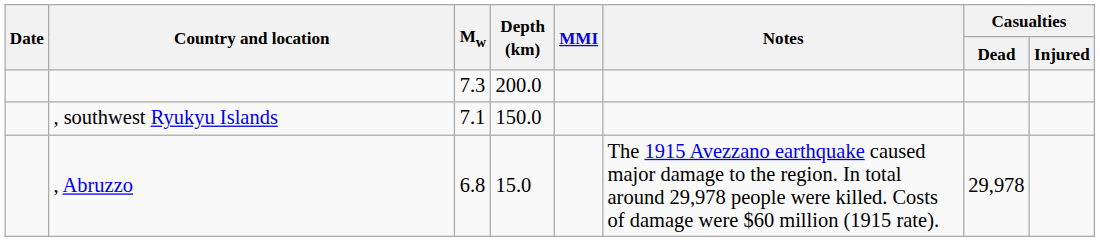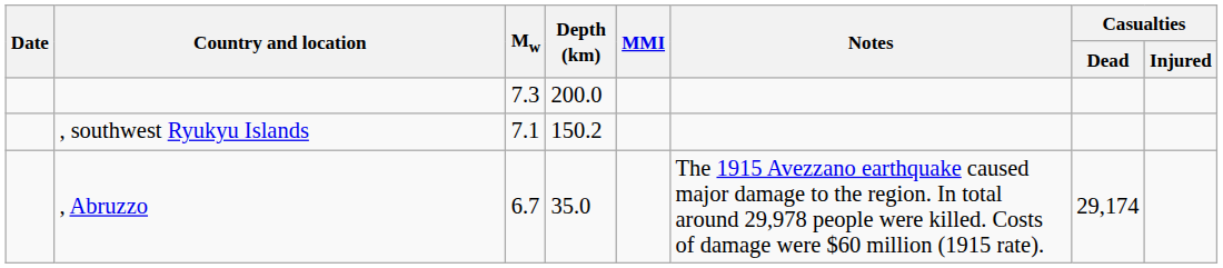, southwest Ryukyu Islands | Depth (km): 150.0 -> 150.2
, Abruzzo | Mw: 6.8 -> 6.7
, Abruzzo | Depth (km): 15.0 -> 35.0
, Abruzzo | Casualties / Dead: 29,978 -> 29,174
